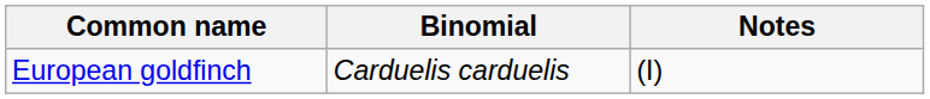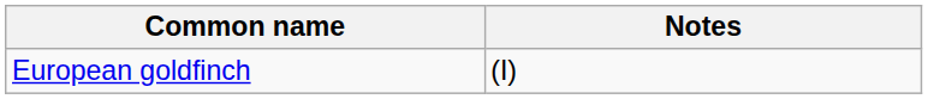- column: Binomial | Carduelis carduelis
